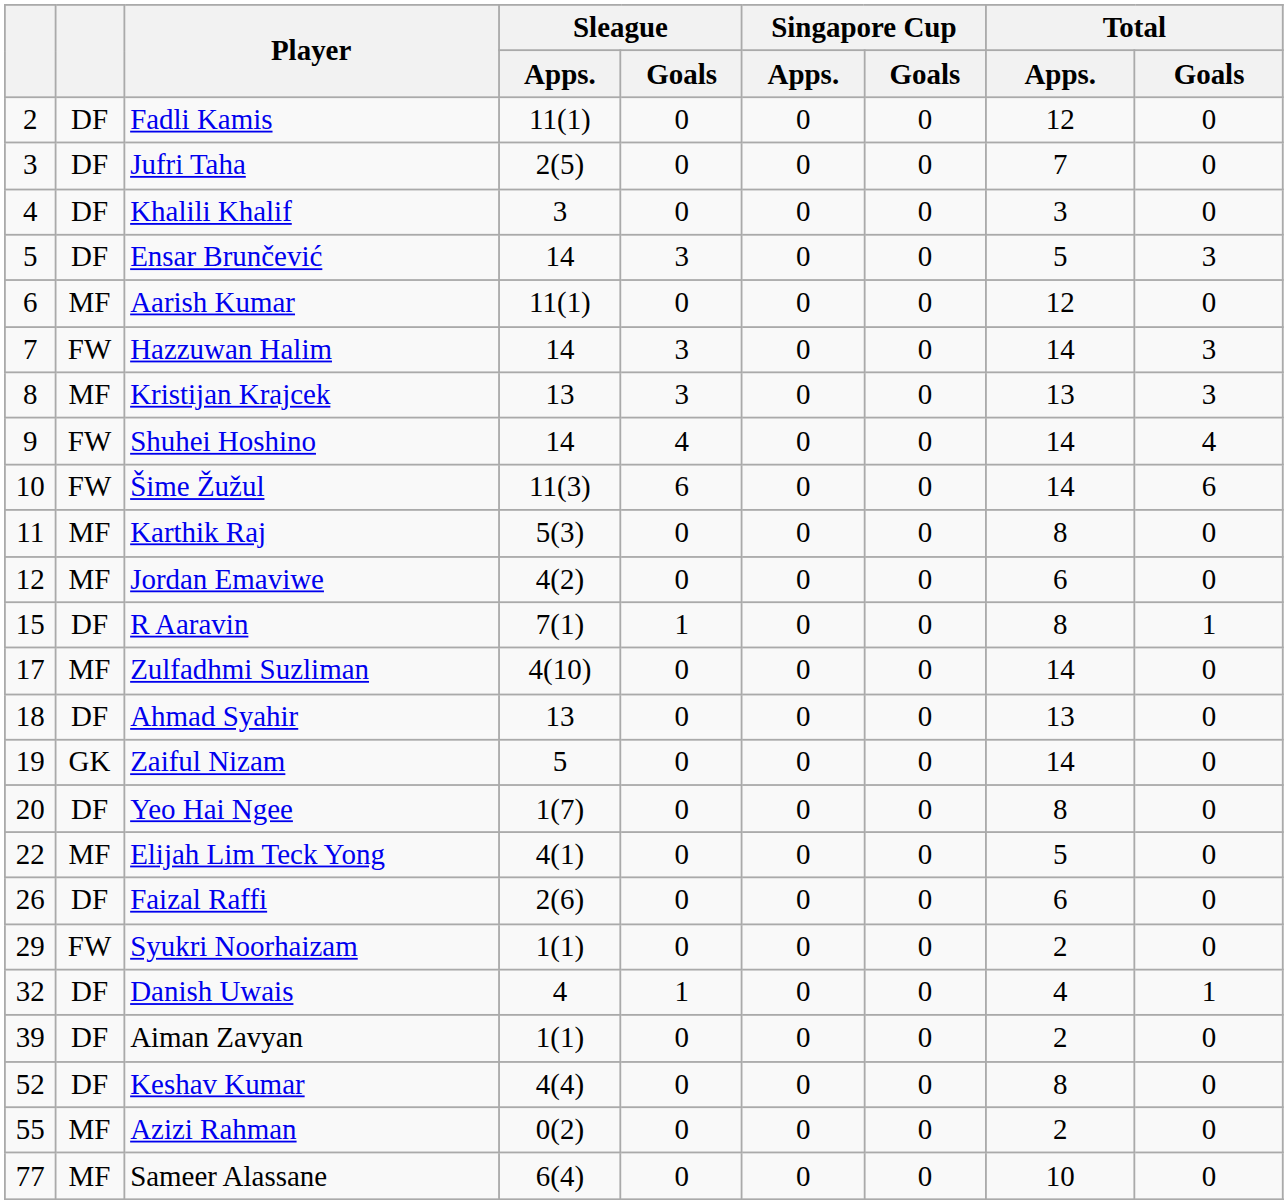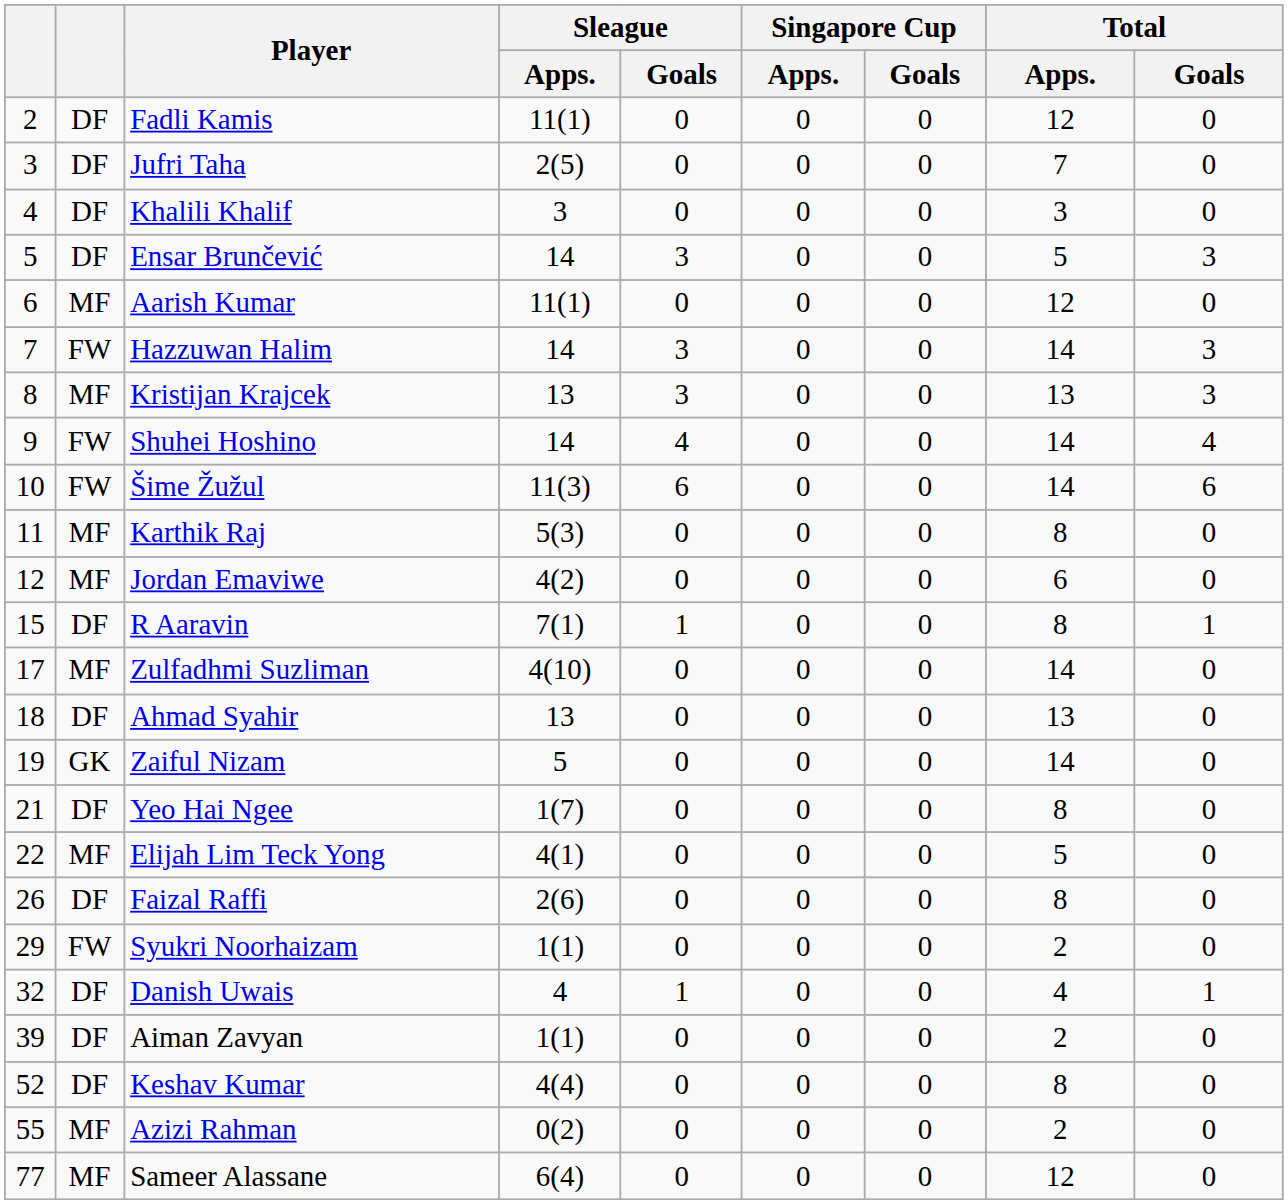Yeo Hai Ngee | column 1: 20 -> 21
Faizal Raffi | Total / Apps.: 6 -> 8
Sameer Alassane | Total / Apps.: 10 -> 12
